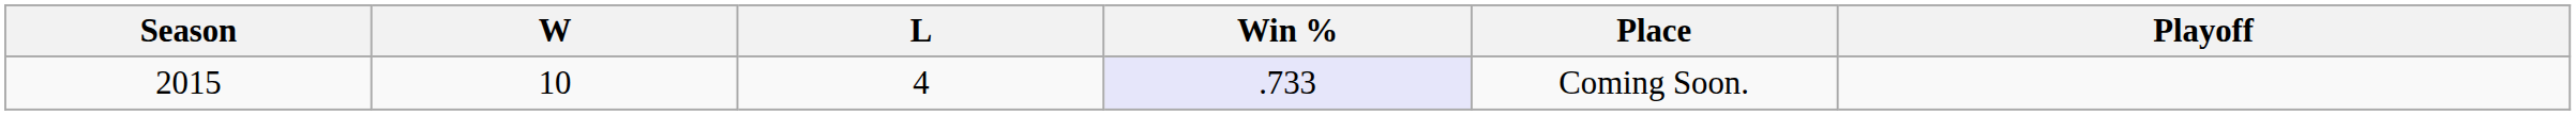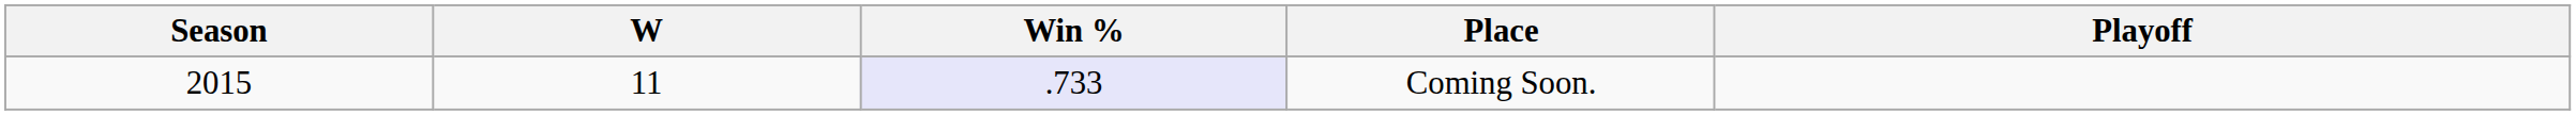- column: L | 4
2015 | W: 10 -> 11
